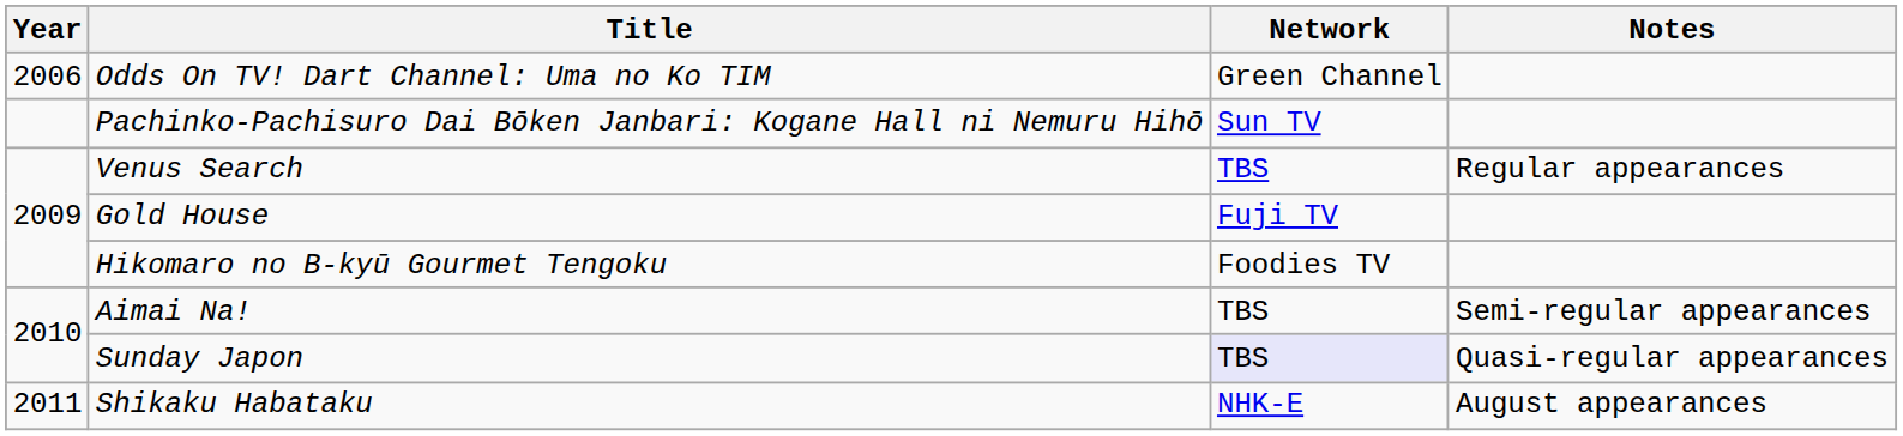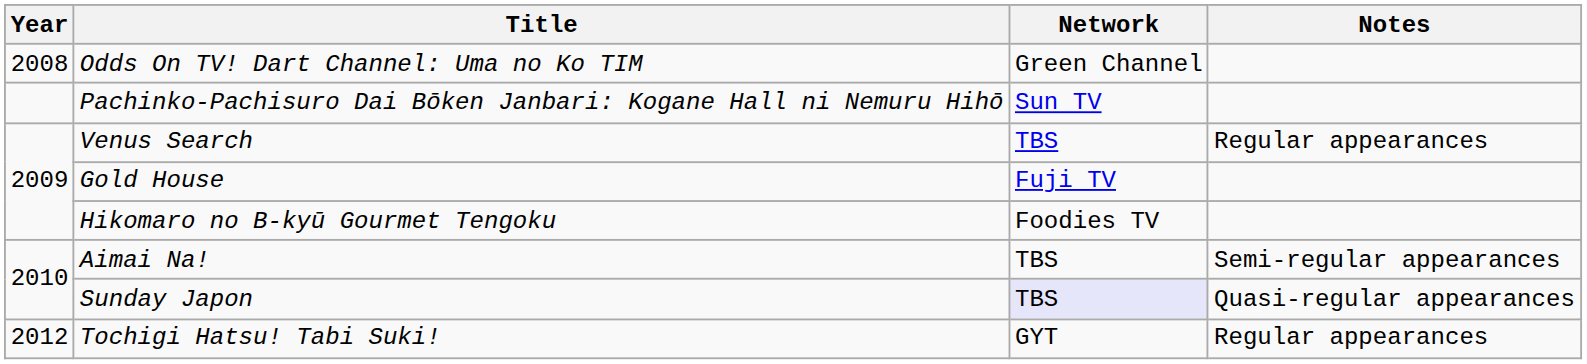Odds On TV! Dart Channel: Uma no Ko TIM | Year: 2006 -> 2008
- row: 2011 | Shikaku Habataku | NHK-E | August appearances
+ row: 2012 | Tochigi Hatsu! Tabi Suki! | GYT | Regular appearances
